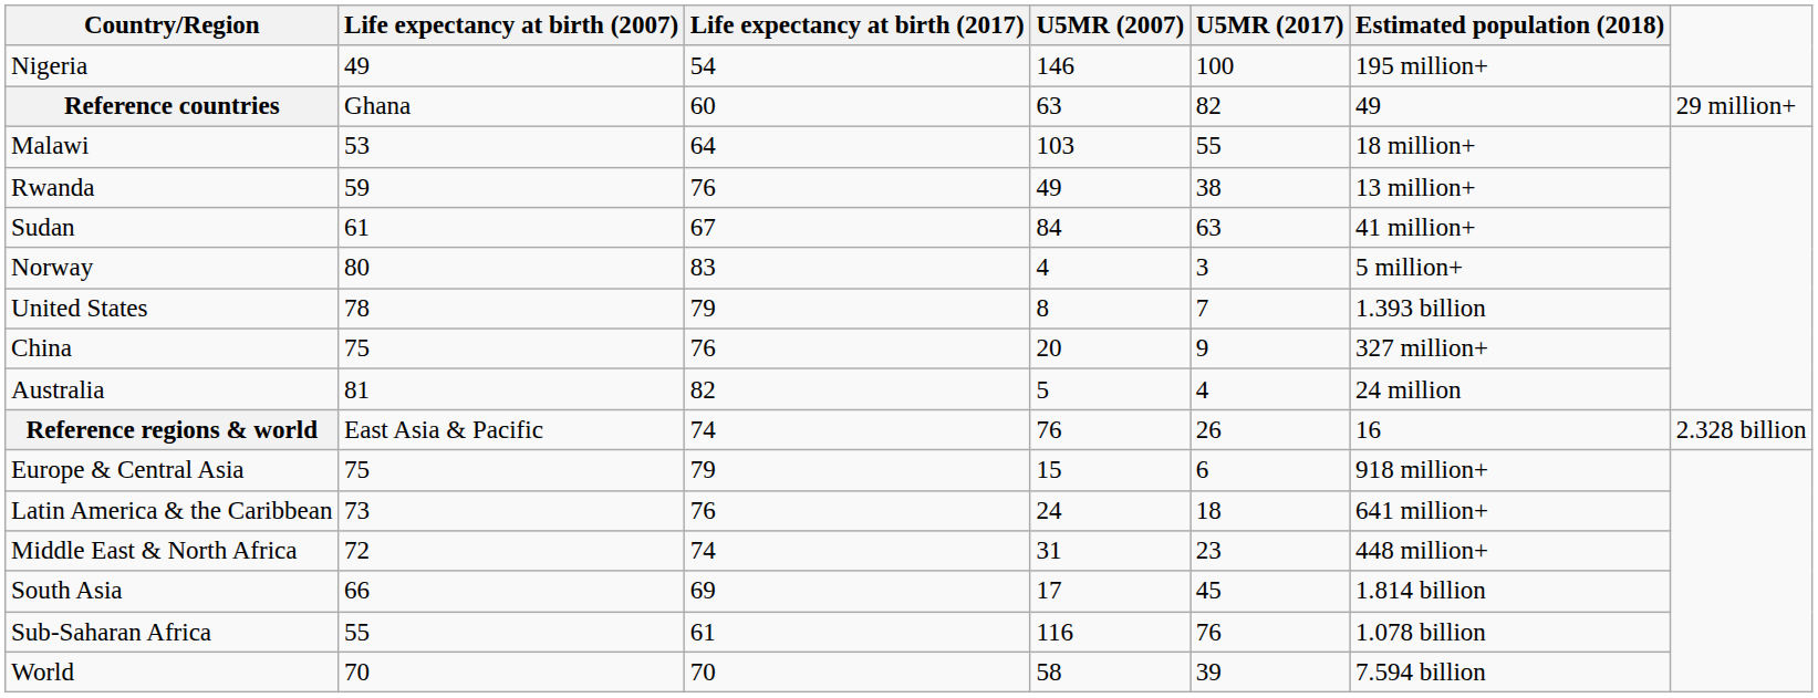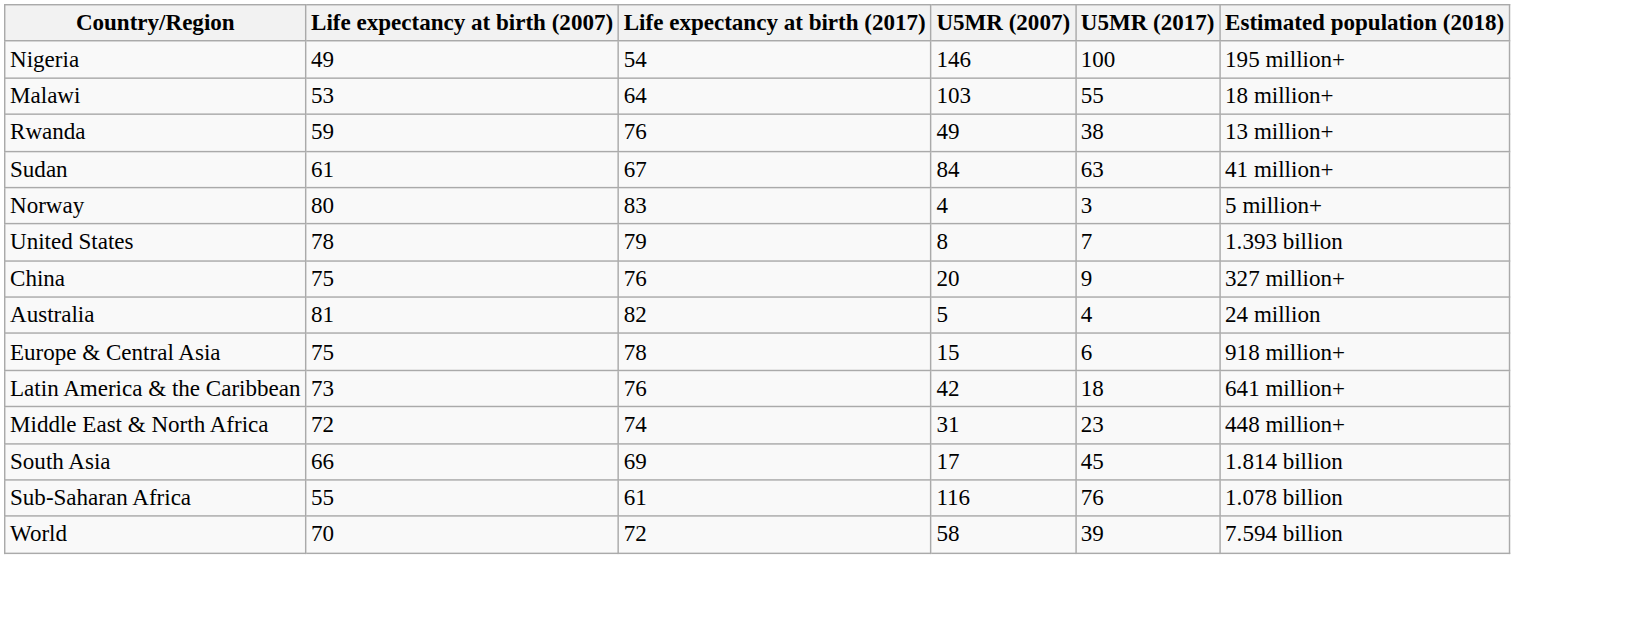- row: Reference countries | Ghana | 60 | 63 | 82 | 49 | 29 million+
- row: Reference regions & world | East Asia & Pacific | 74 | 76 | 26 | 16 | 2.328 billion
Europe & Central Asia | Life expectancy at birth (2017): 79 -> 78
Latin America & the Caribbean | U5MR (2007): 24 -> 42
World | Life expectancy at birth (2017): 70 -> 72
